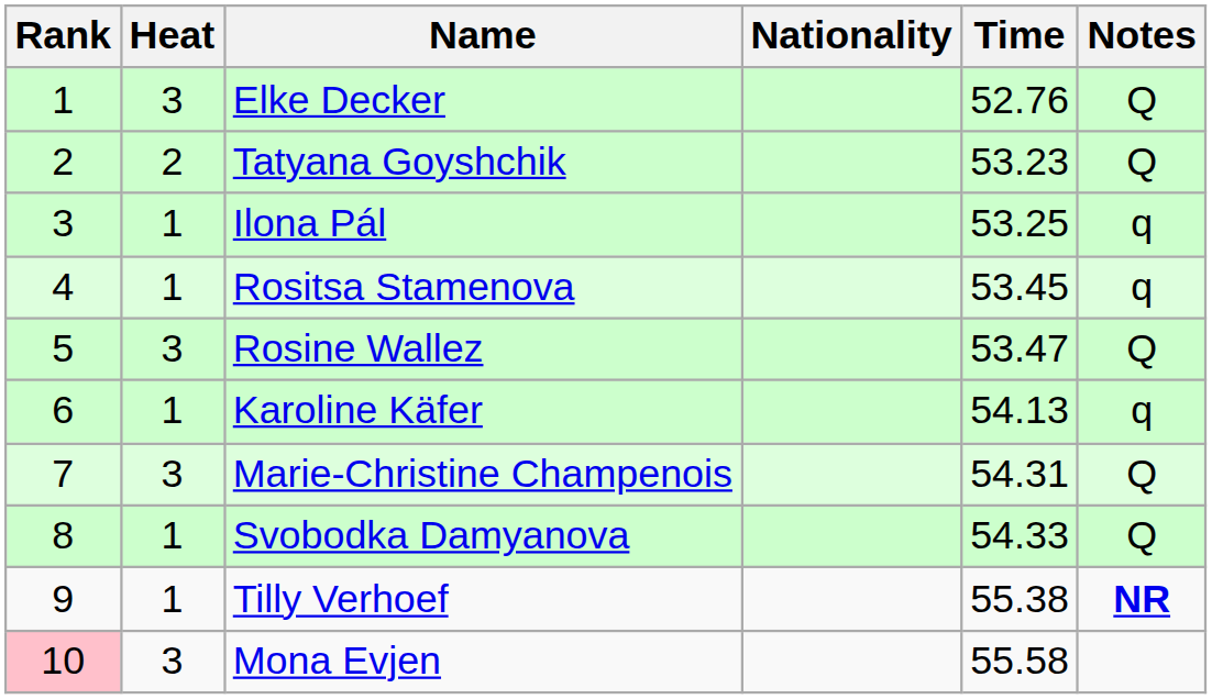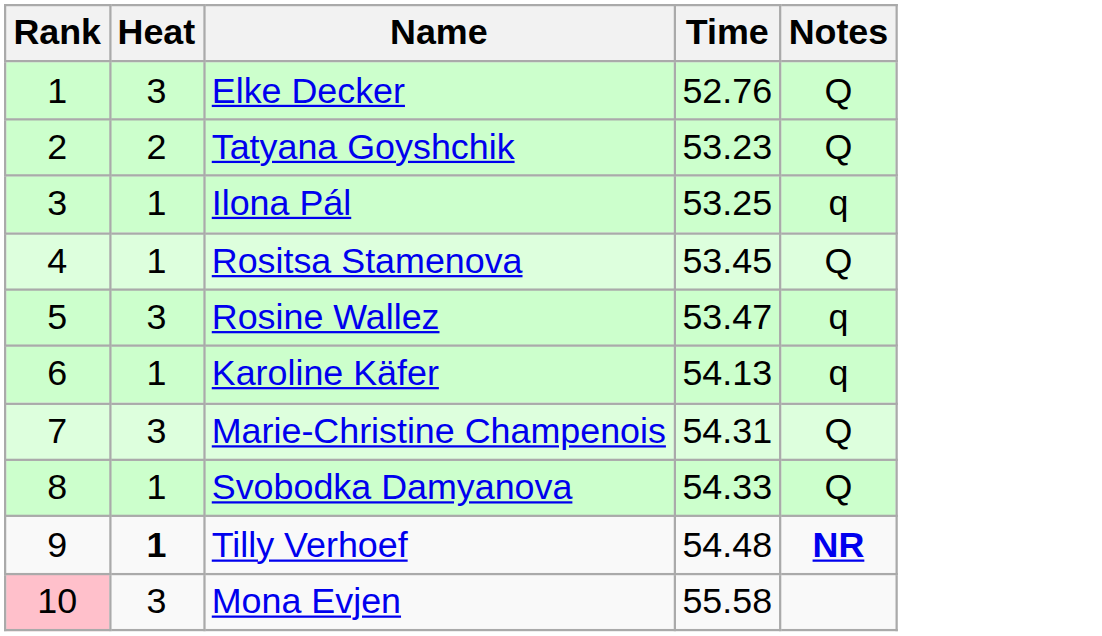- column: Nationality
Rositsa Stamenova | Notes: q -> Q
Rosine Wallez | Notes: Q -> q
Tilly Verhoef | Heat: normal -> bold
Tilly Verhoef | Time: 55.38 -> 54.48
